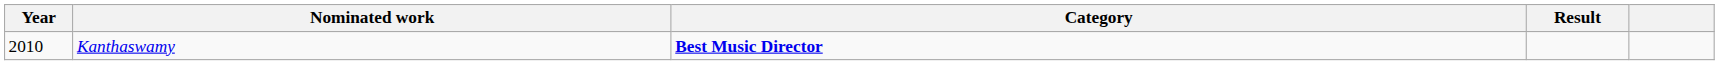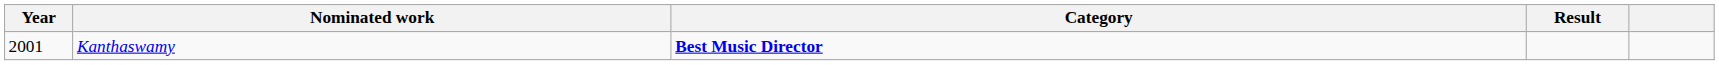Kanthaswamy | Year: 2010 -> 2001
